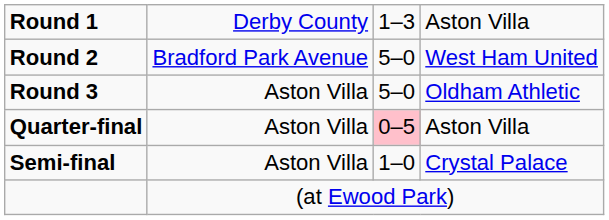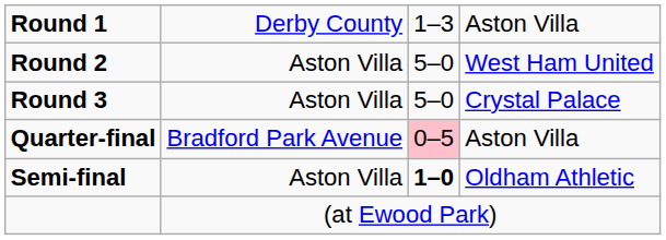Round 2 | column 2: Bradford Park Avenue -> Aston Villa
Round 3 | column 4: Oldham Athletic -> Crystal Palace
Quarter-final | column 2: Aston Villa -> Bradford Park Avenue
Semi-final | column 3: normal -> bold
Semi-final | column 4: Crystal Palace -> Oldham Athletic
